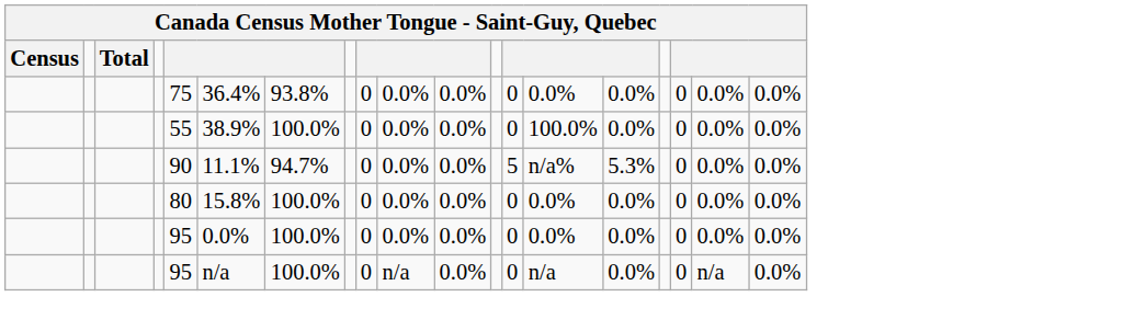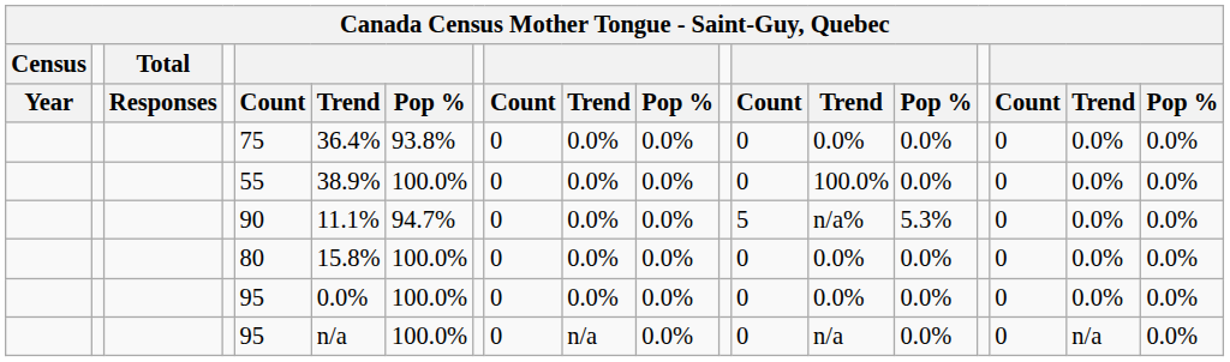+ row: Year | Responses | Count | Trend | Pop % | Count | Trend | Pop % | Count | Trend | Pop % | Count | Trend | Pop %
